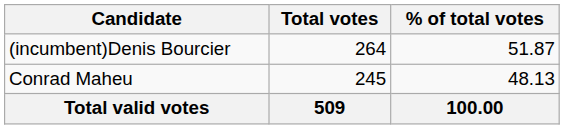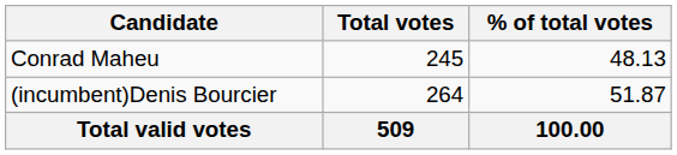rows swapped: (incumbent)Denis Bourcier <-> Conrad Maheu
